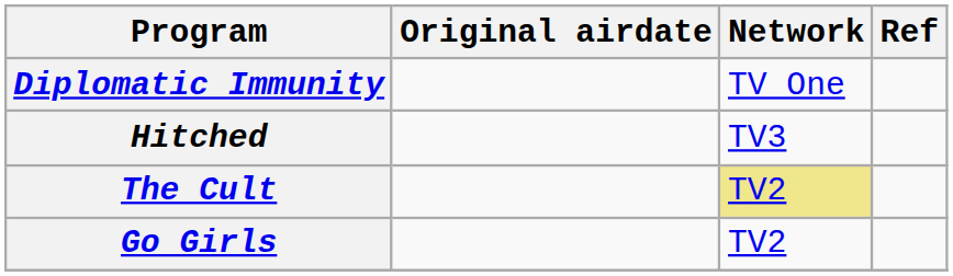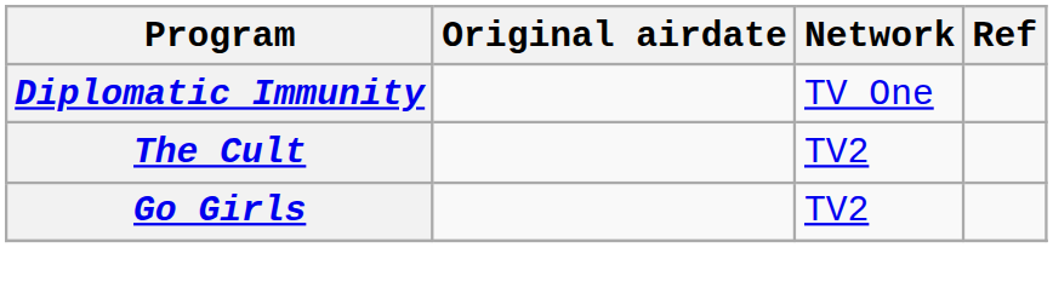- row: Hitched | TV3
The Cult | Network: khaki background -> no background
